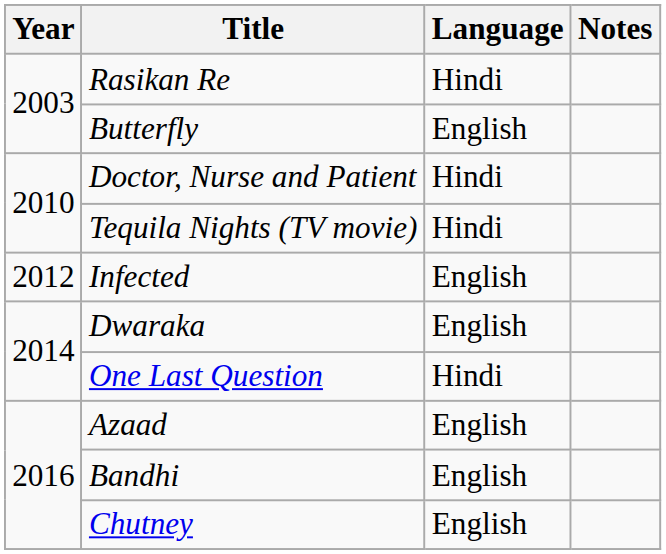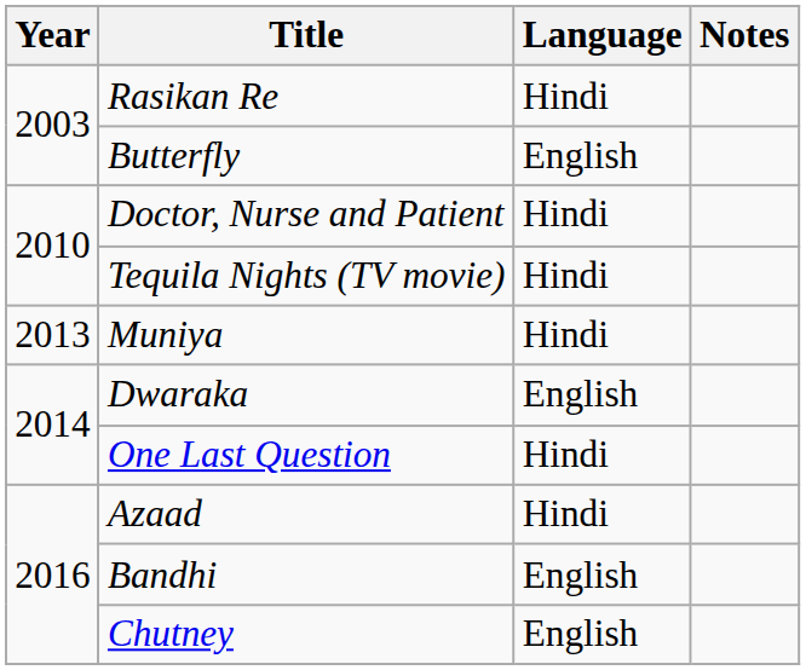- row: 2012 | Infected | English
+ row: 2013 | Muniya | Hindi
Azaad | Language: English -> Hindi
